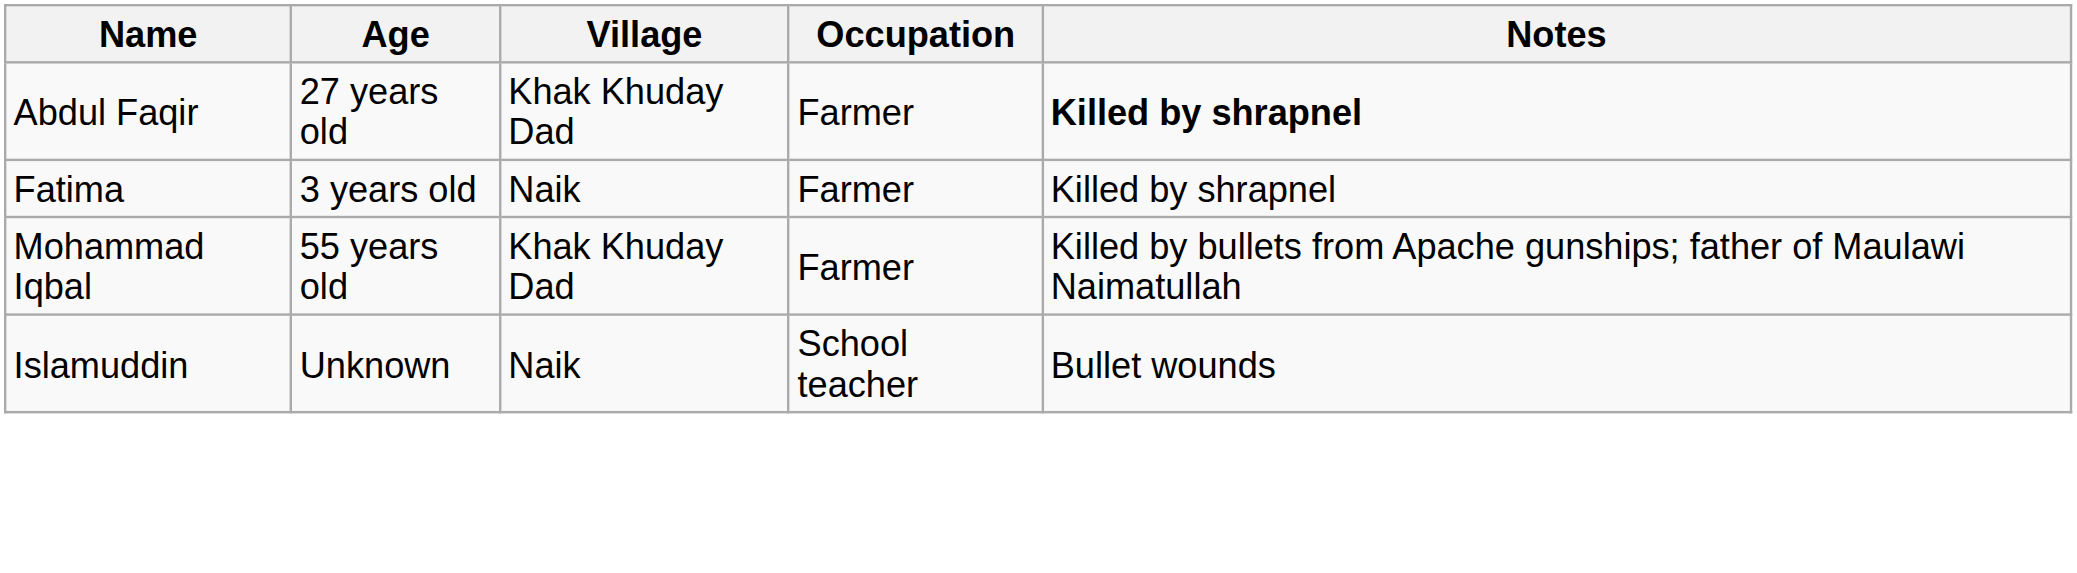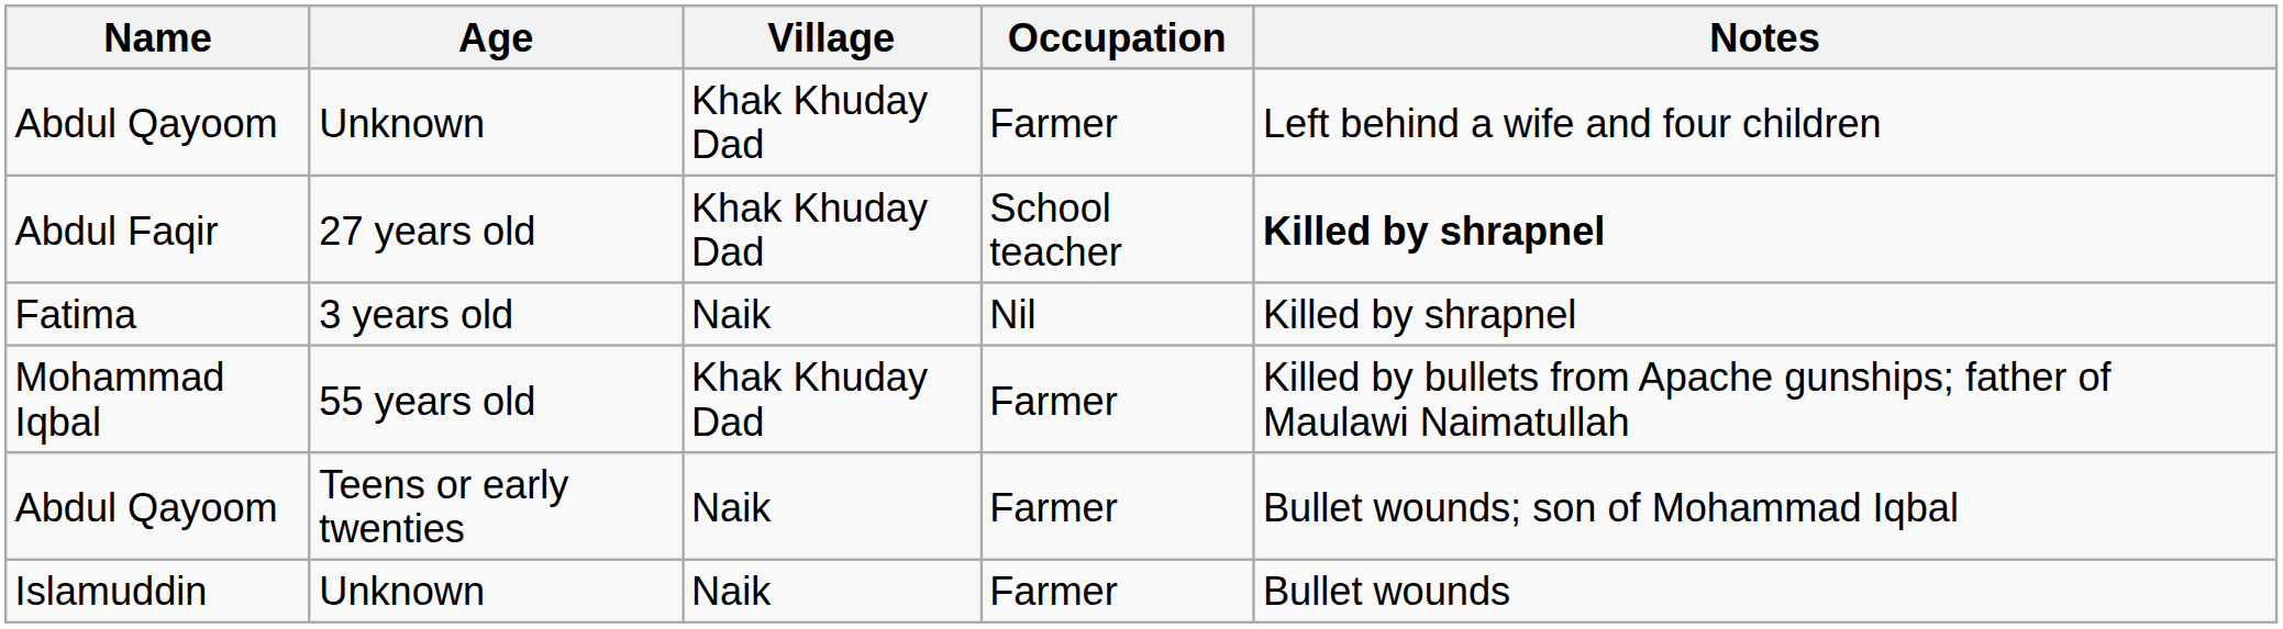+ row: Abdul Qayoom | Unknown | Khak Khuday Dad | Farmer | Left behind a wife and four children
Abdul Faqir | Occupation: Farmer -> School teacher
Fatima | Occupation: Farmer -> Nil
+ row: Abdul Qayoom | Teens or early twenties | Naik | Farmer | Bullet wounds; son of Mohammad Iqbal
Islamuddin | Occupation: School teacher -> Farmer
